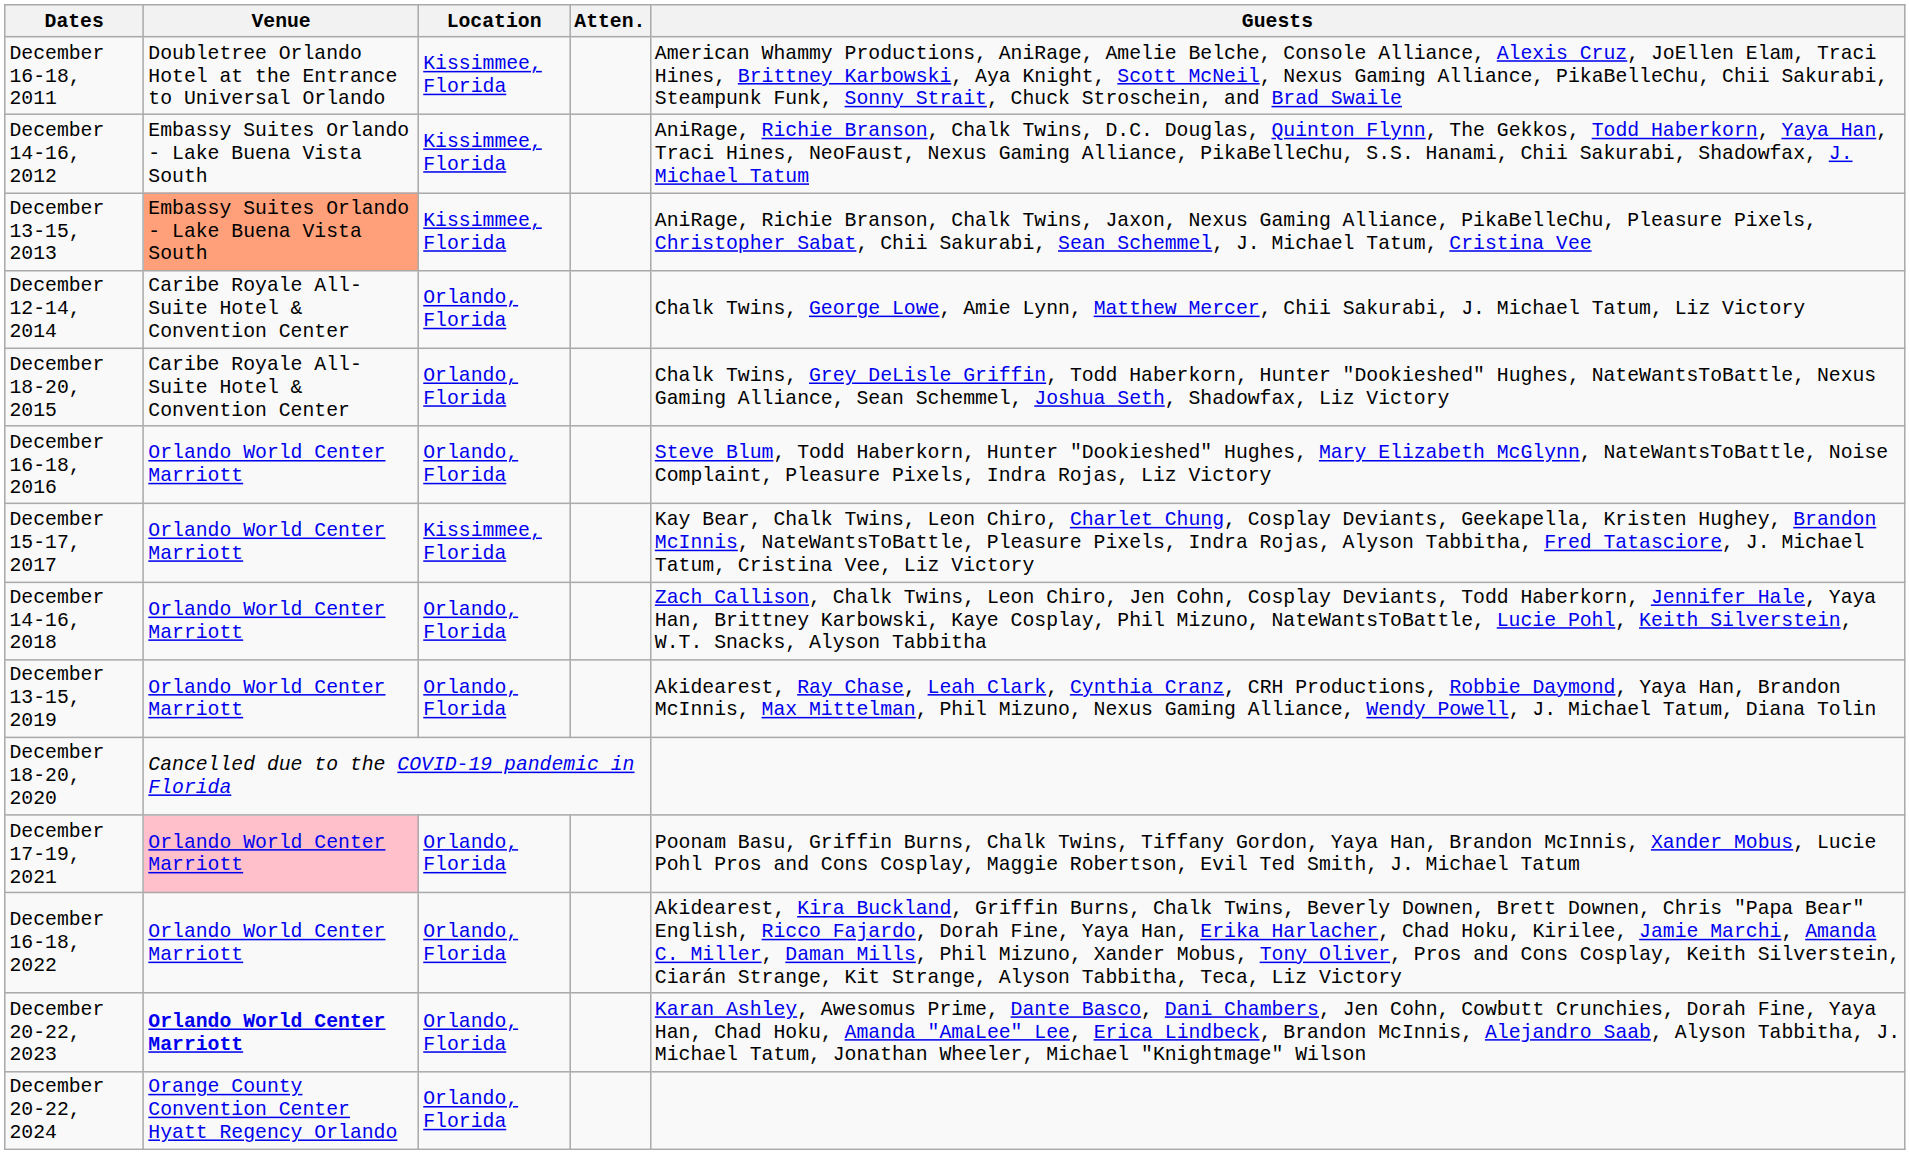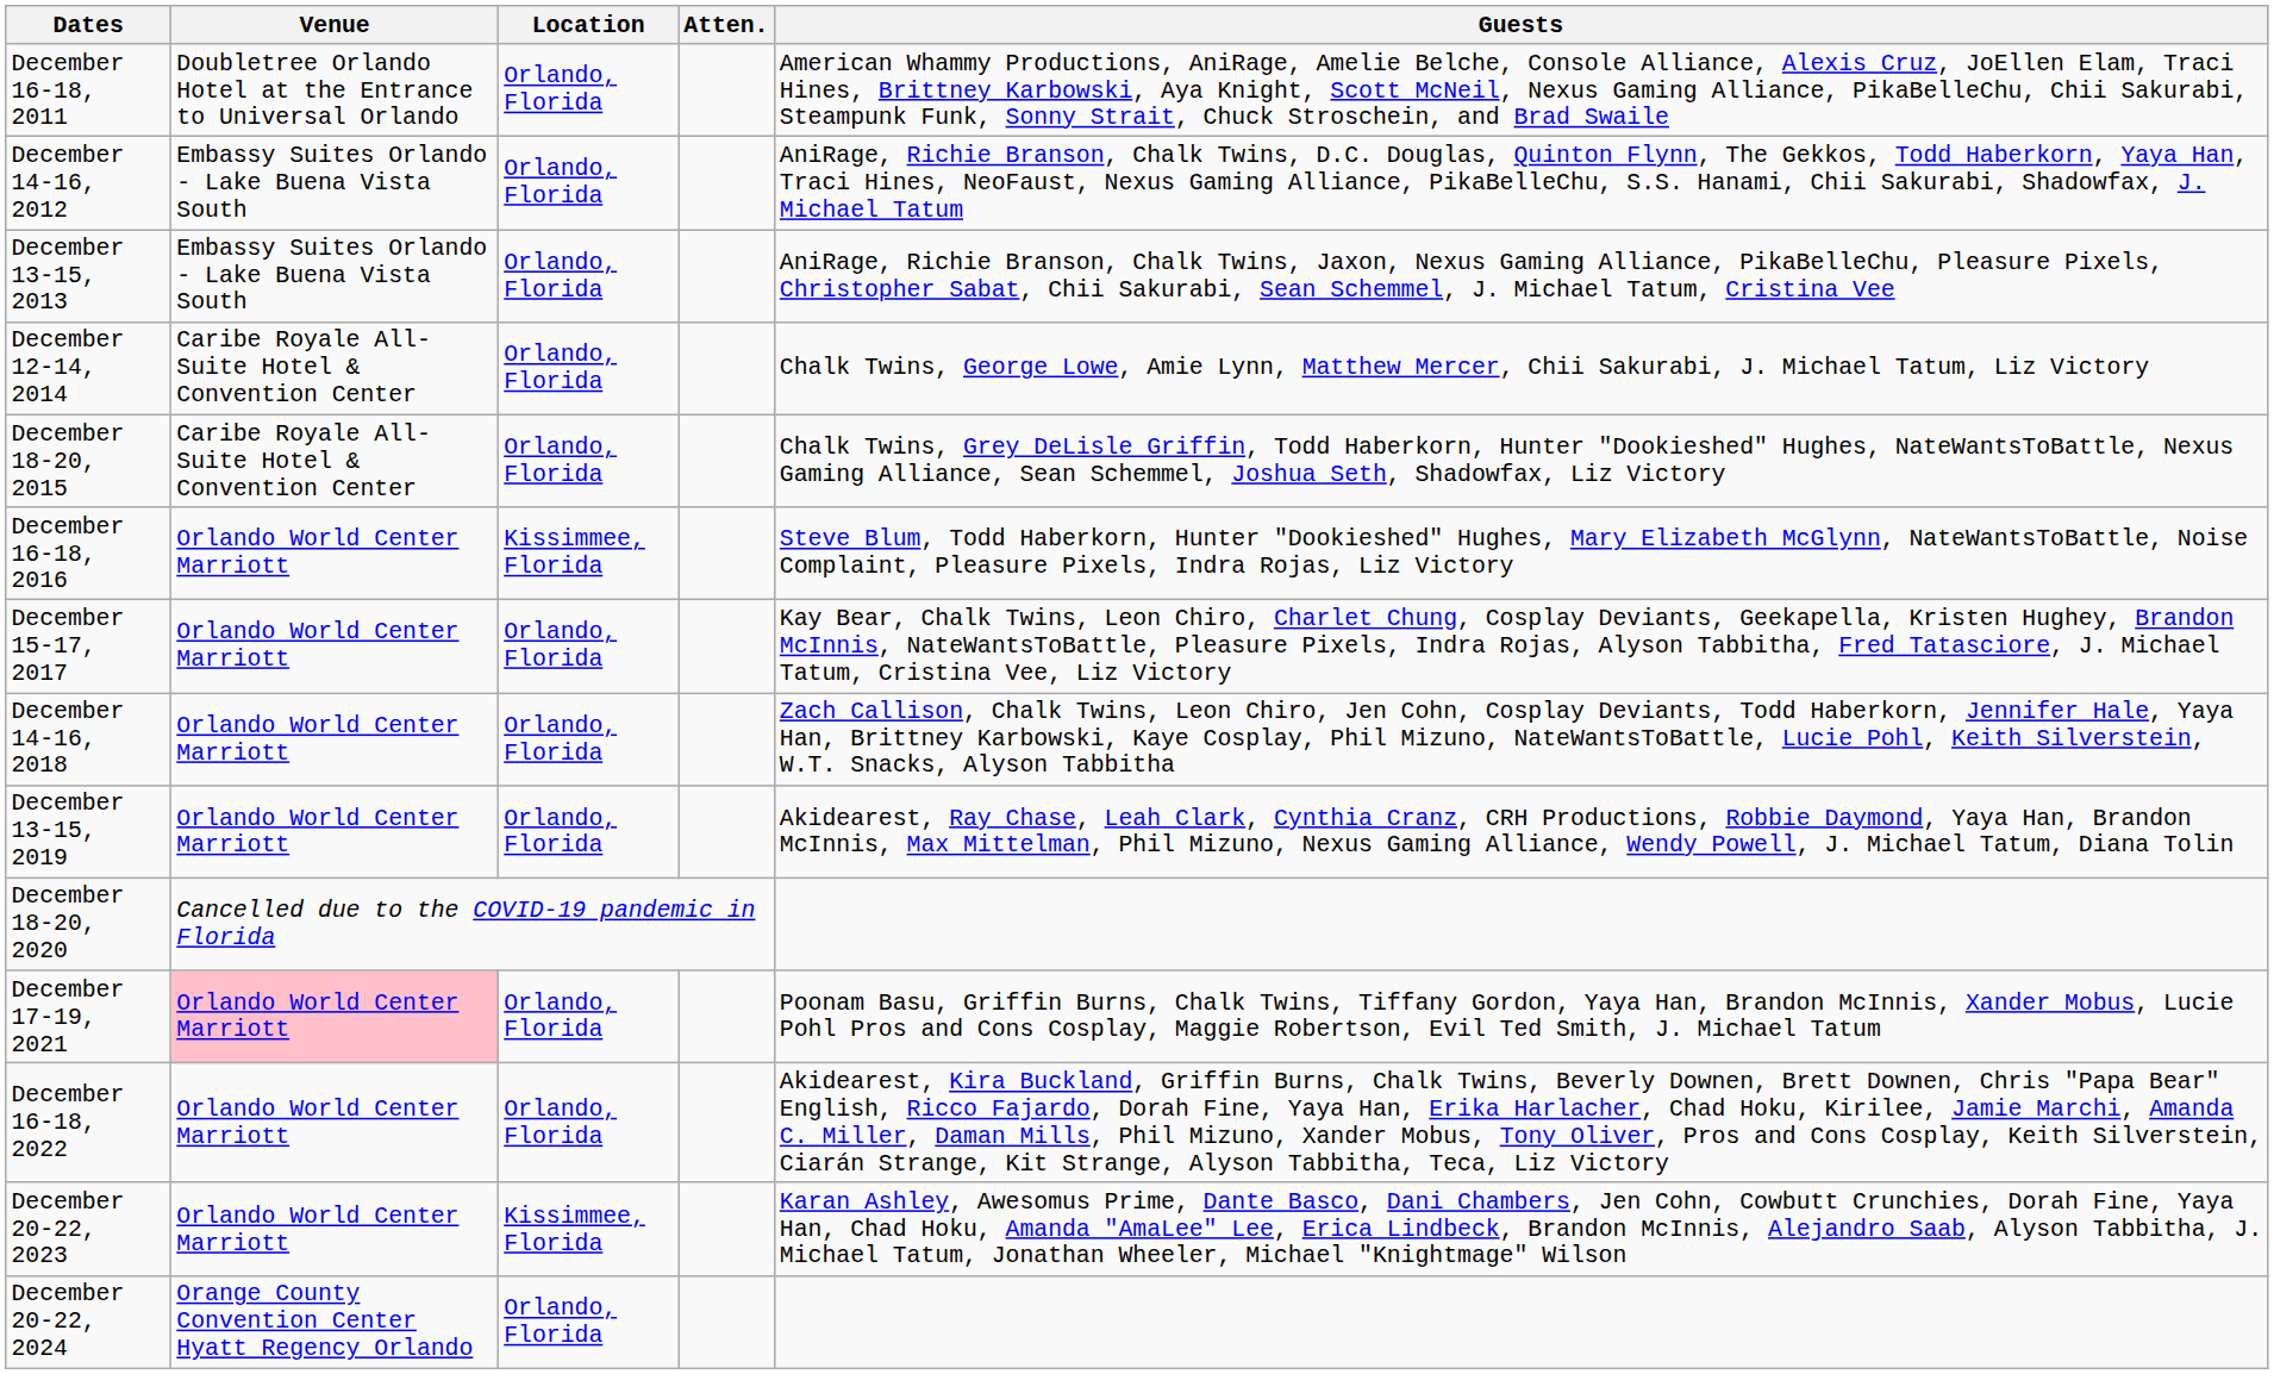December 16-18, 2011 | Location: Kissimmee, Florida -> Orlando, Florida
December 14-16, 2012 | Location: Kissimmee, Florida -> Orlando, Florida
December 13-15, 2013 | Venue: lightsalmon background -> no background
December 13-15, 2013 | Location: Kissimmee, Florida -> Orlando, Florida
December 16-18, 2016 | Location: Orlando, Florida -> Kissimmee, Florida
December 15-17, 2017 | Location: Kissimmee, Florida -> Orlando, Florida
December 20-22, 2023 | Venue: bold -> normal
December 20-22, 2023 | Location: Orlando, Florida -> Kissimmee, Florida
